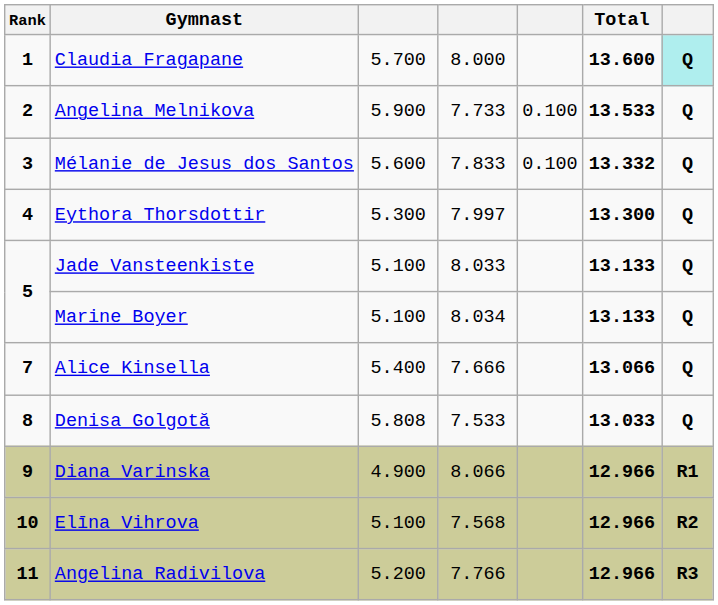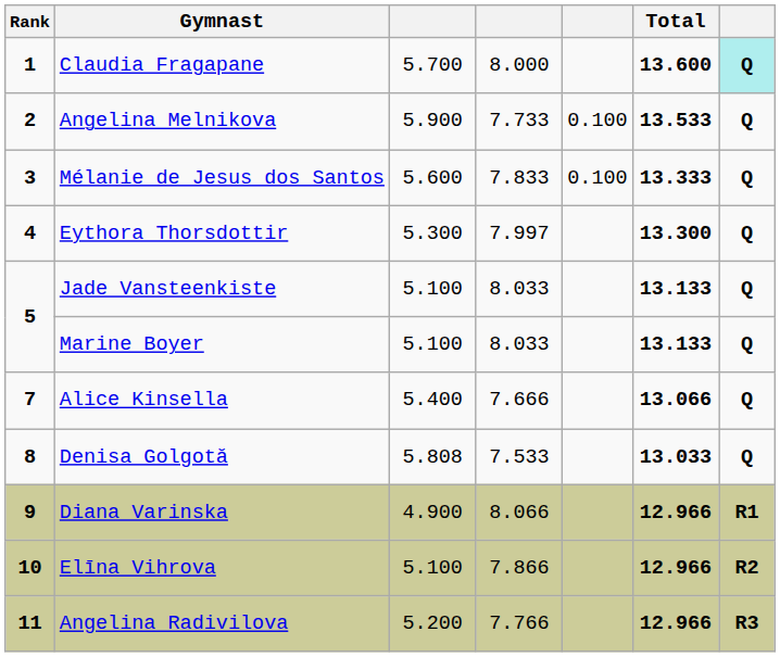Mélanie de Jesus dos Santos | Total: 13.332 -> 13.333
Marine Boyer | column 4: 8.034 -> 8.033
Elīna Vihrova | column 4: 7.568 -> 7.866
